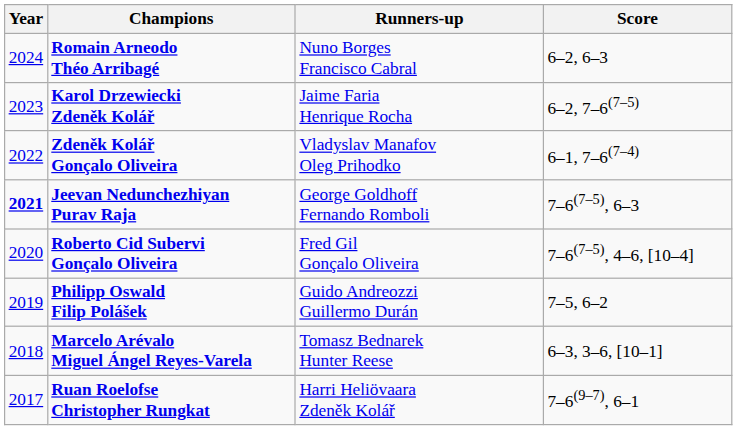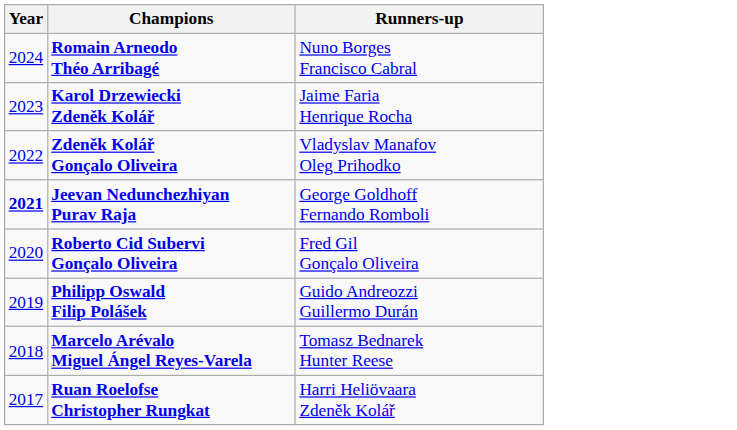- column: Score | 6–2, 6–3 | 6–2, 7–6(7–5) | 6–1, 7–6(7–4) | 7–6(7–5), 6–3 | 7–6(7–5), 4–6, [10–4] | 7–5, 6–2 | 6–3, 3–6, [10–1] | 7–6(9–7), 6–1
